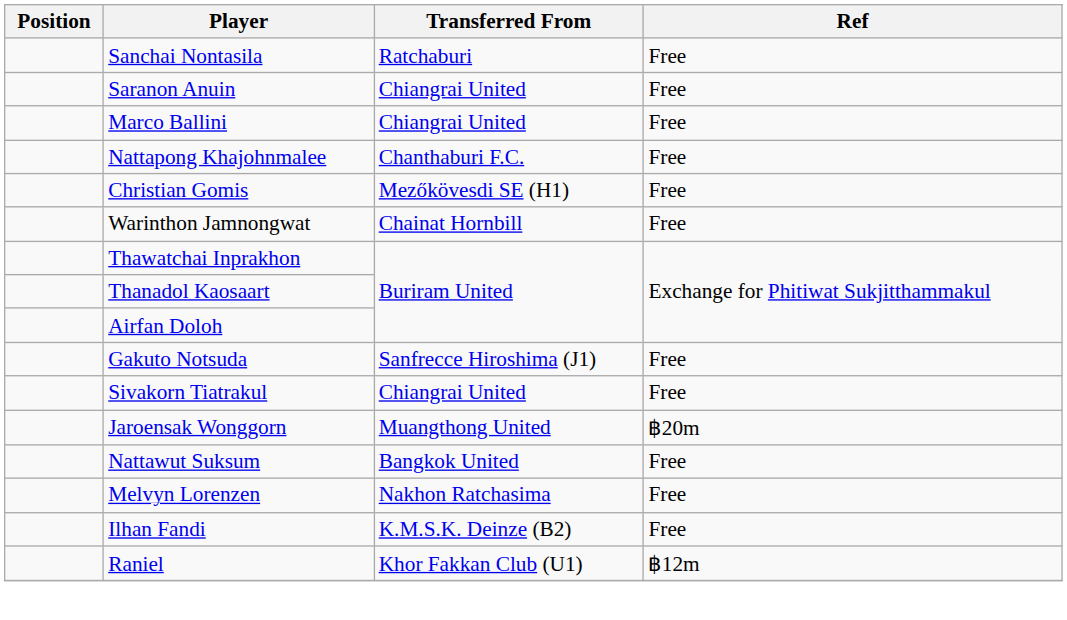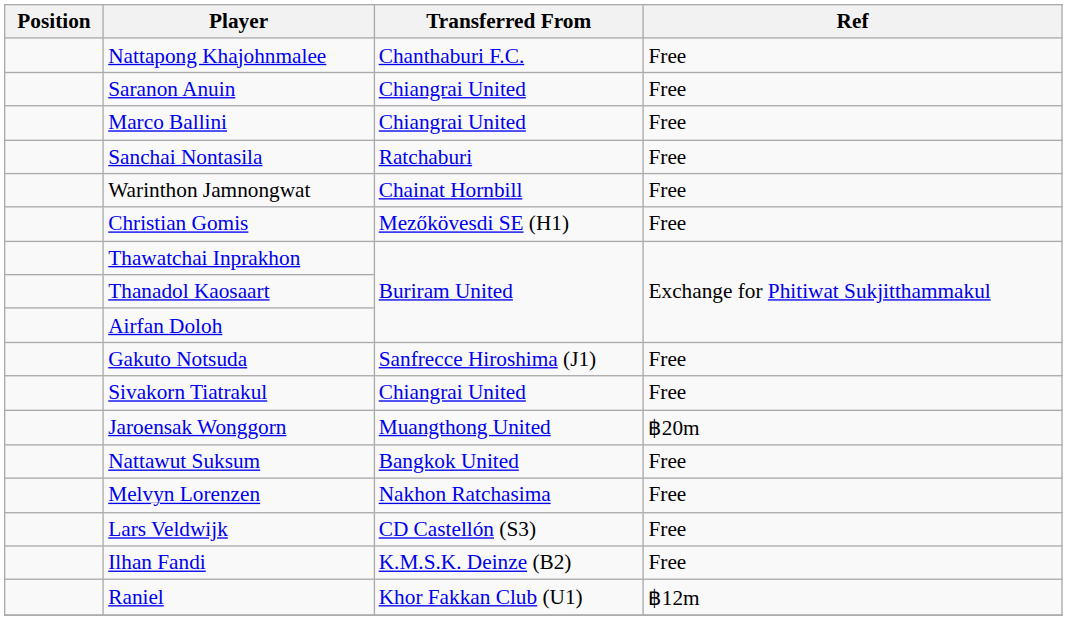rows swapped: Nattapong Khajohnmalee <-> Sanchai Nontasila
rows swapped: Warinthon Jamnongwat <-> Christian Gomis
+ row: Lars Veldwijk | CD Castellón (S3) | Free
